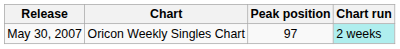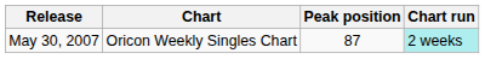May 30, 2007 | Peak position: 97 -> 87
